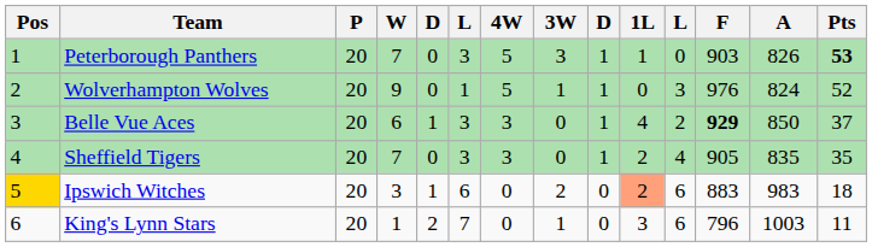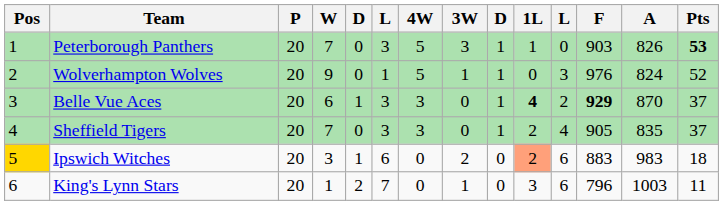Belle Vue Aces | 1L: normal -> bold
Belle Vue Aces | A: 850 -> 870
Sheffield Tigers | Pts: 35 -> 37
